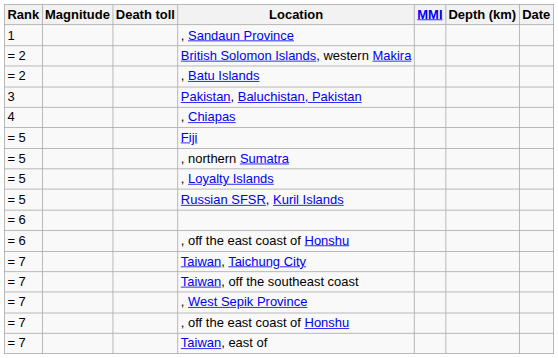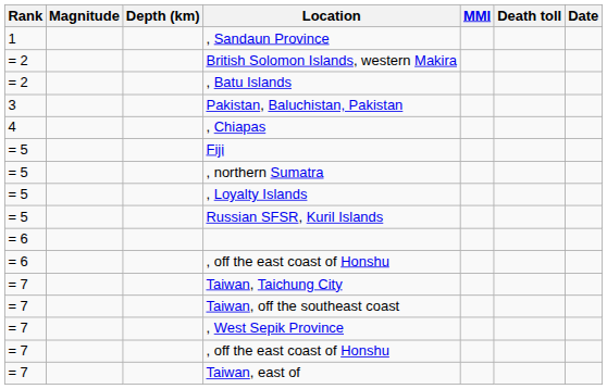columns swapped: Death toll <-> Depth (km)
